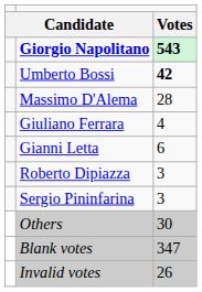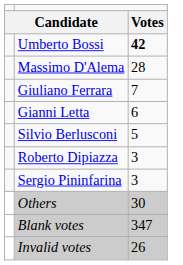- row: Giorgio Napolitano | 543
Giuliano Ferrara | column 3: 4 -> 7
+ row: Silvio Berlusconi | 5
